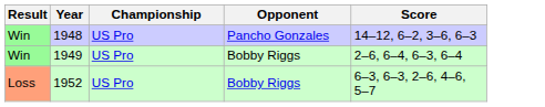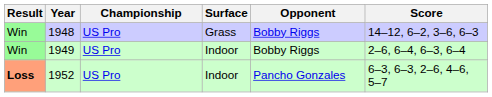+ column: Surface | Grass | Indoor | Indoor
1948 | Opponent: Pancho Gonzales -> Bobby Riggs
1952 | Result: normal -> bold
1952 | Opponent: Bobby Riggs -> Pancho Gonzales
